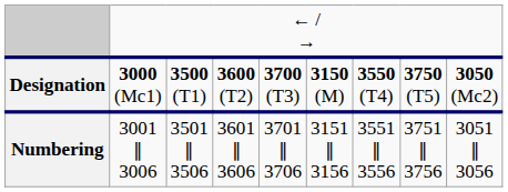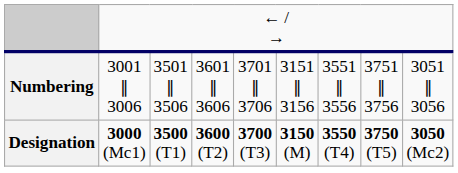rows swapped: Designation <-> Numbering
